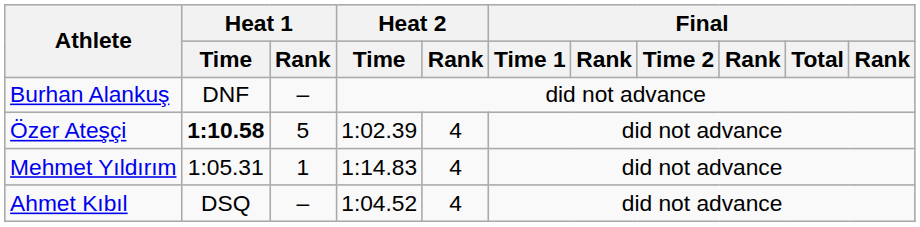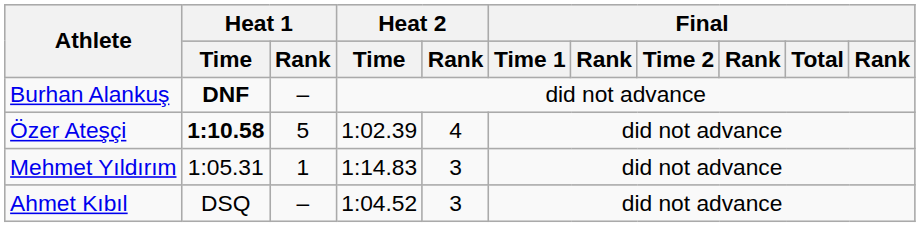Burhan Alankuş | Heat 1 / Time: normal -> bold
Mehmet Yıldırım | Heat 2 / Rank: 4 -> 3
Ahmet Kıbıl | Heat 2 / Rank: 4 -> 3
